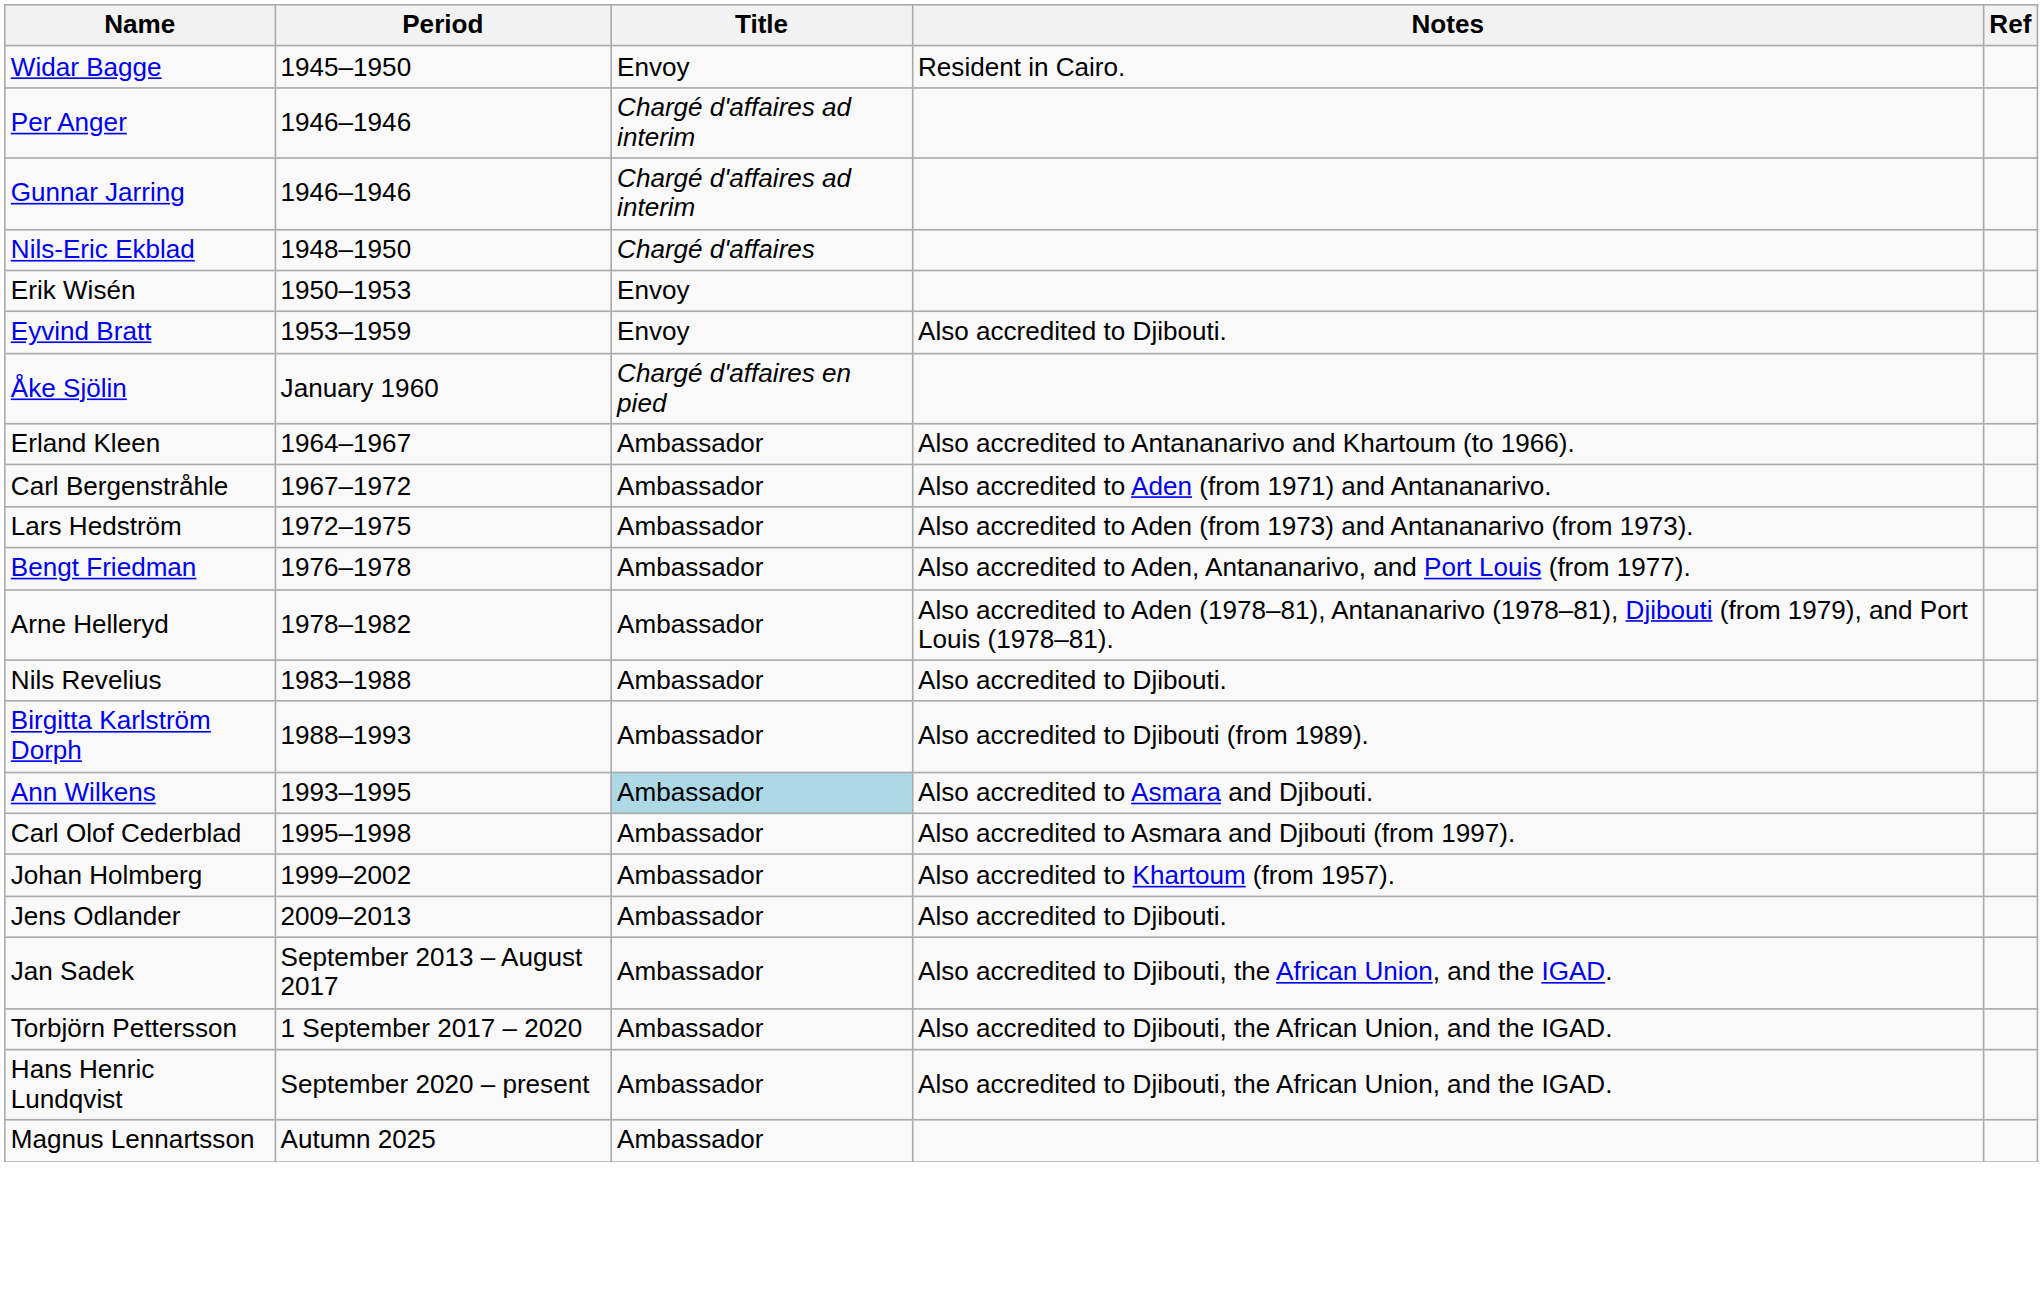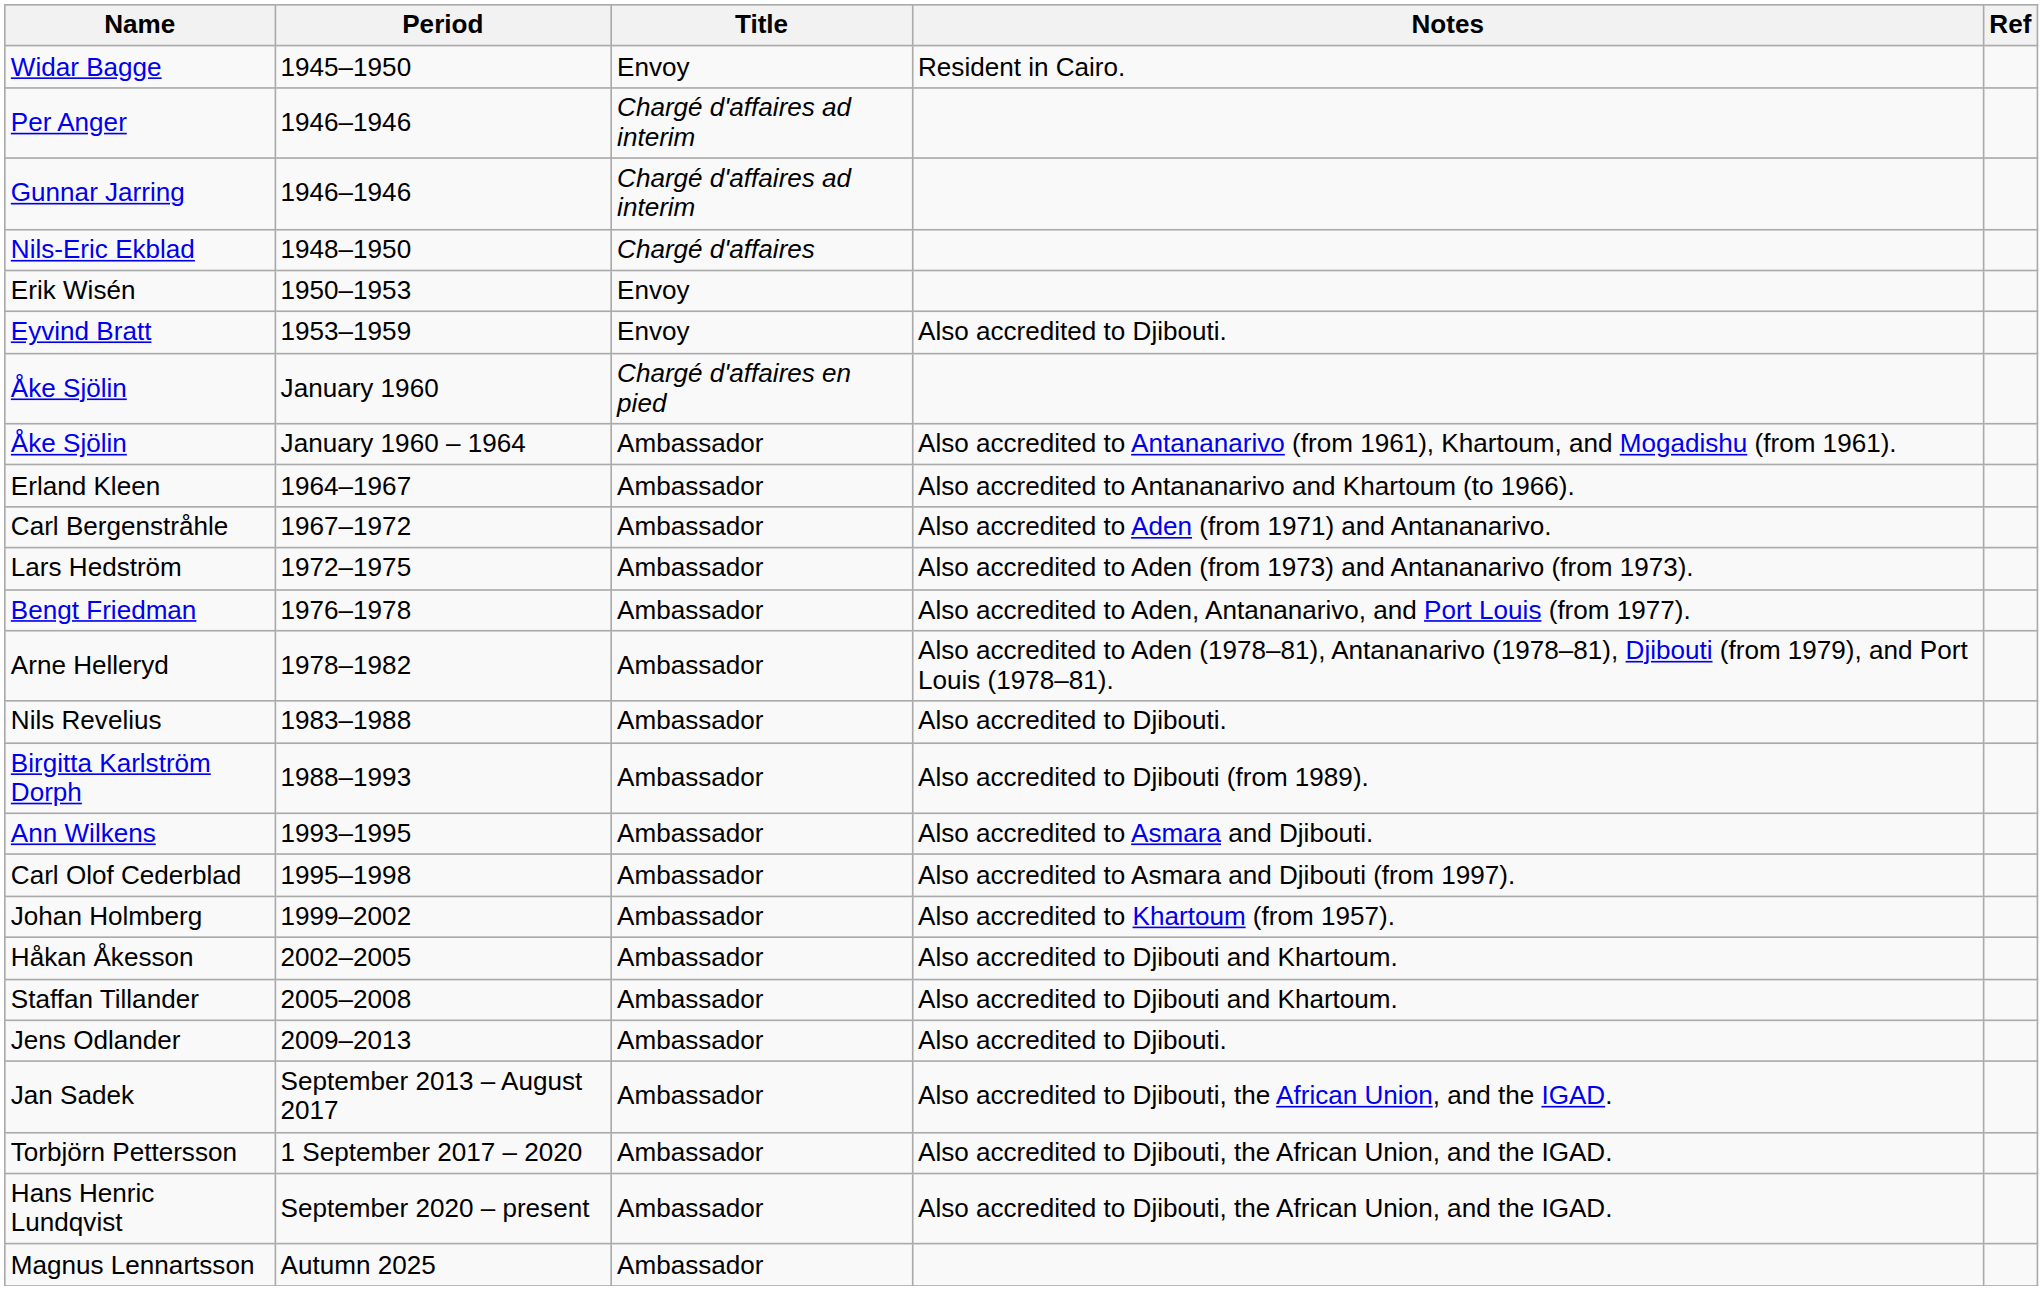+ row: Åke Sjölin | January 1960 – 1964 | Ambassador | Also accredited to Antananarivo (from 1961), Khartoum, and Mogadishu (from 1961).
Ann Wilkens | Title: lightblue background -> no background
+ row: Håkan Åkesson | 2002–2005 | Ambassador | Also accredited to Djibouti and Khartoum.
+ row: Staffan Tillander | 2005–2008 | Ambassador | Also accredited to Djibouti and Khartoum.
